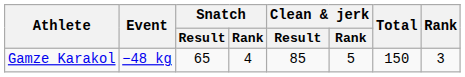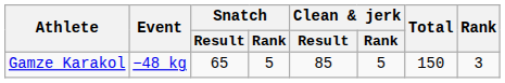Gamze Karakol | Snatch / Rank: 4 -> 5
